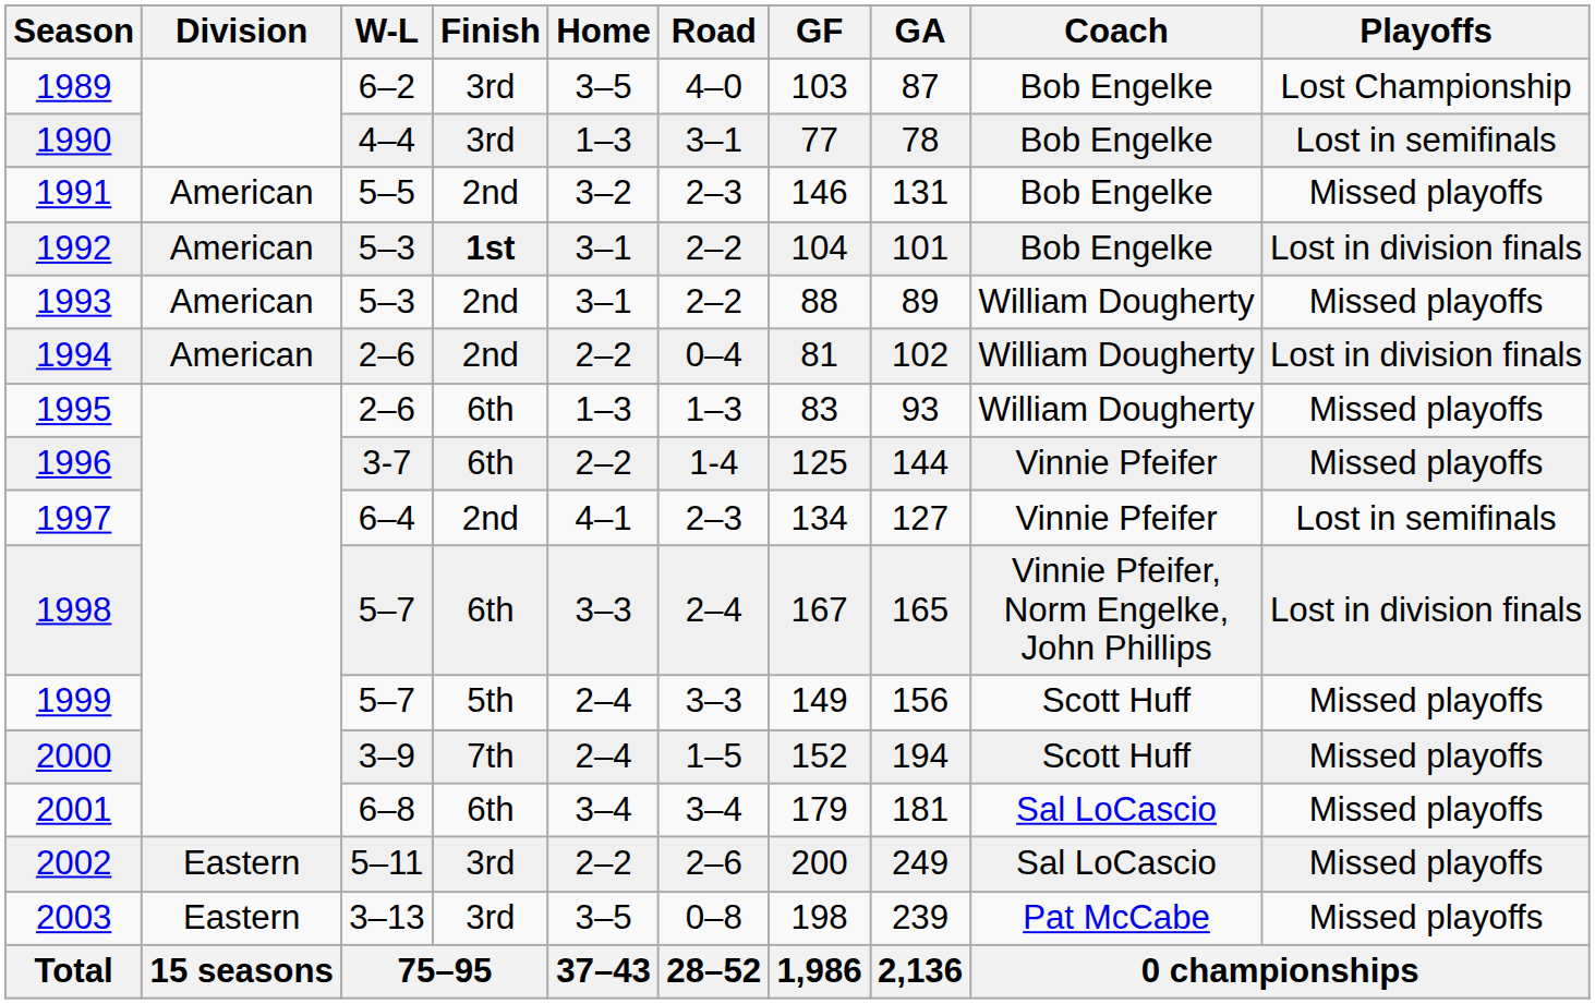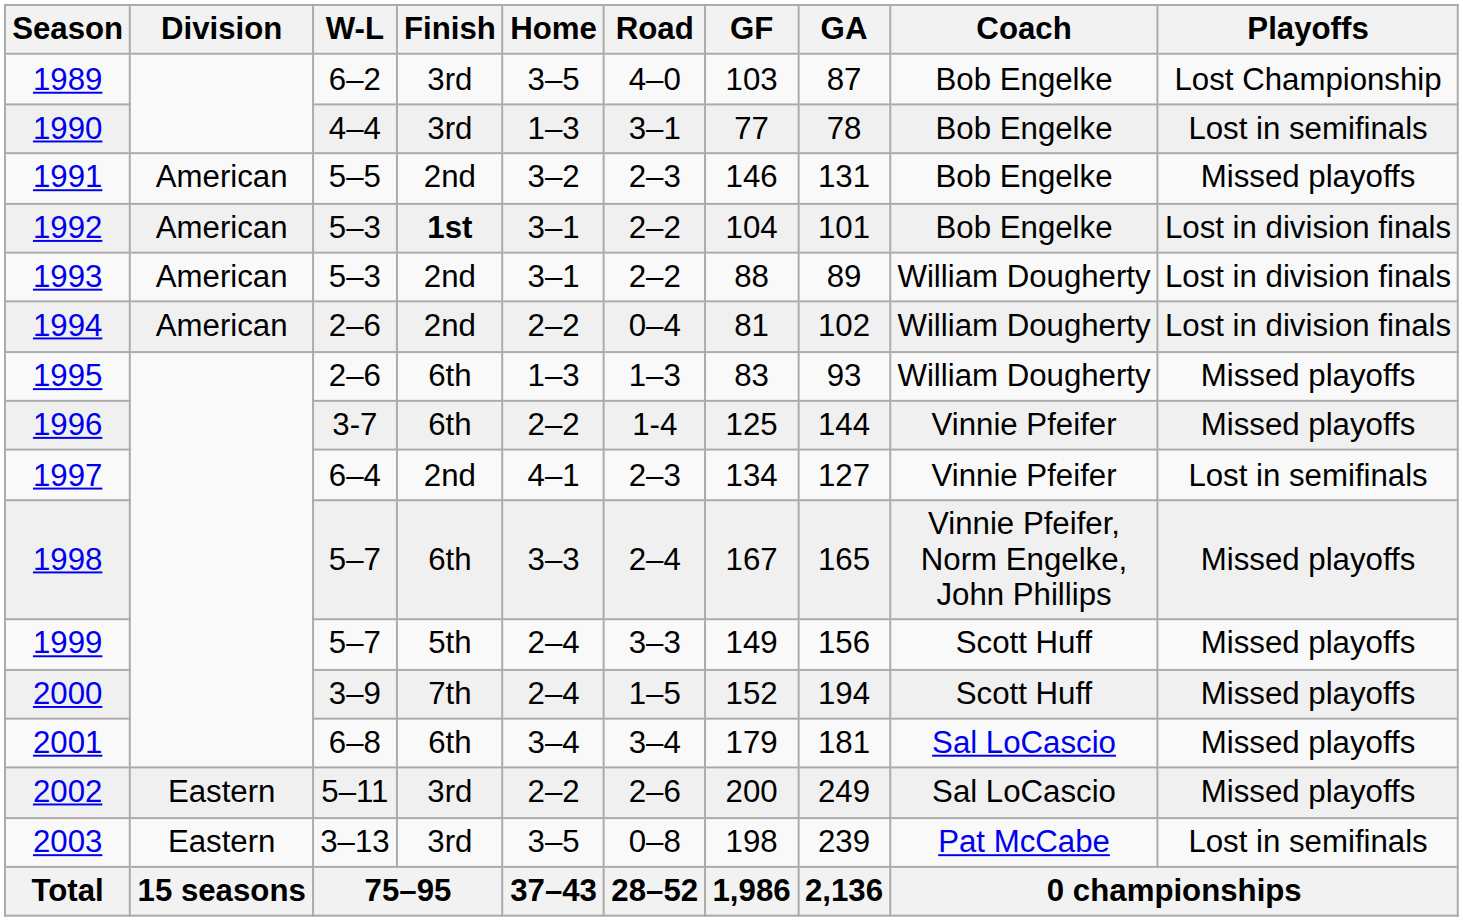1993 | Playoffs: Missed playoffs -> Lost in division finals
1998 | Playoffs: Lost in division finals -> Missed playoffs
2003 | Playoffs: Missed playoffs -> Lost in semifinals
